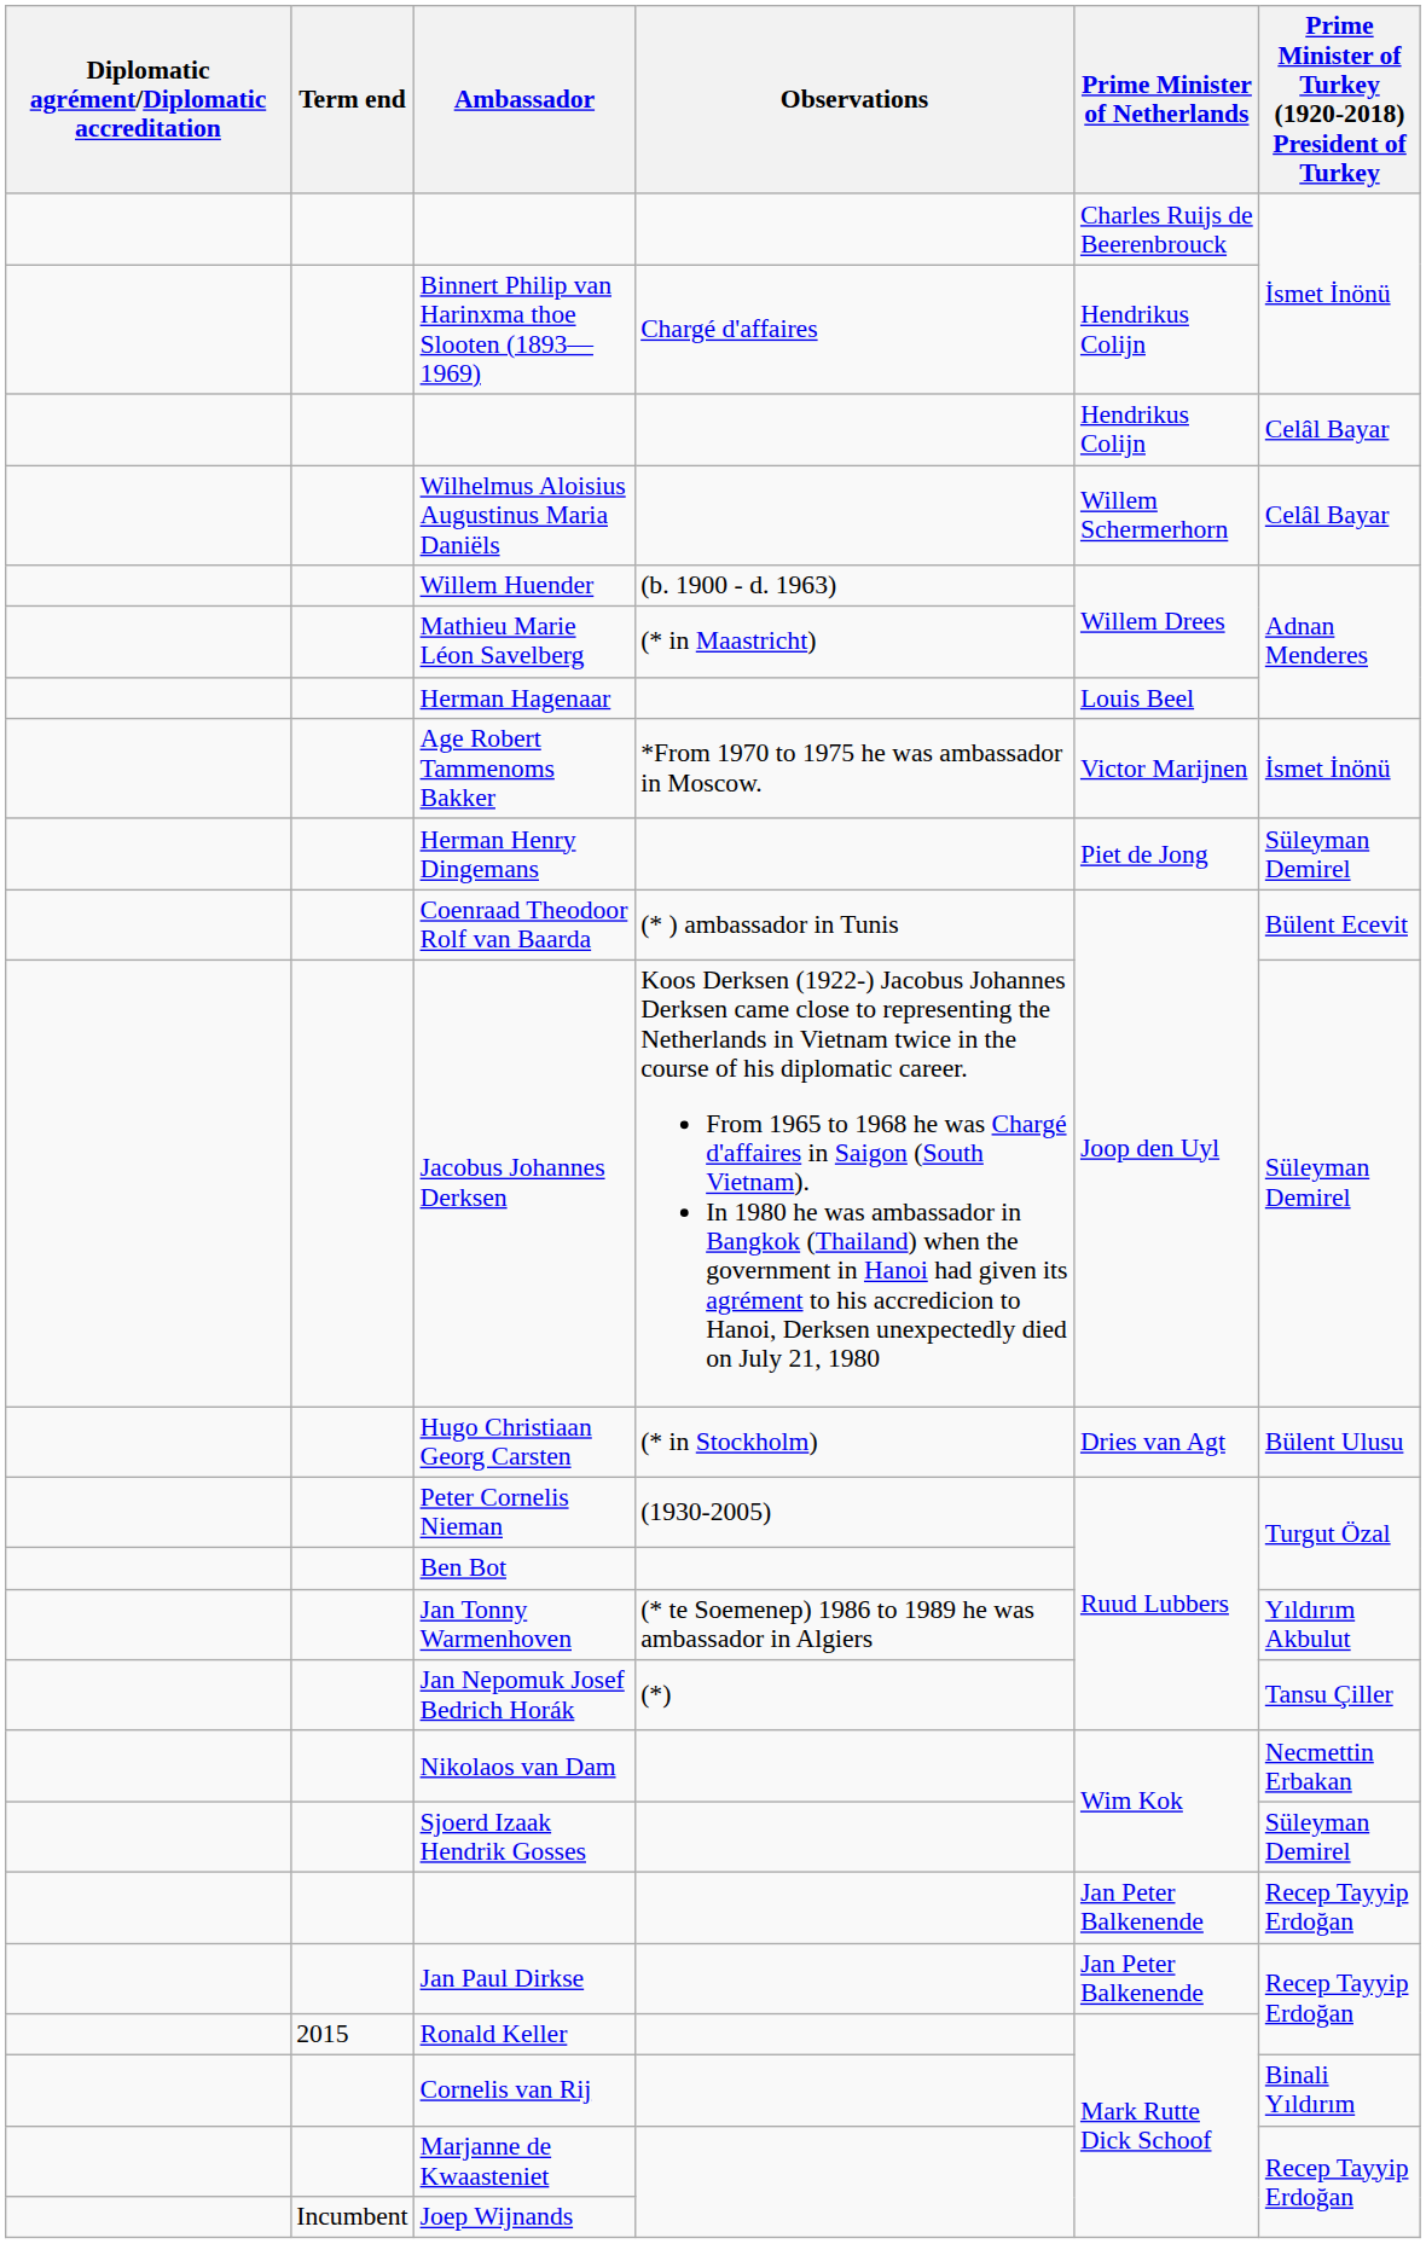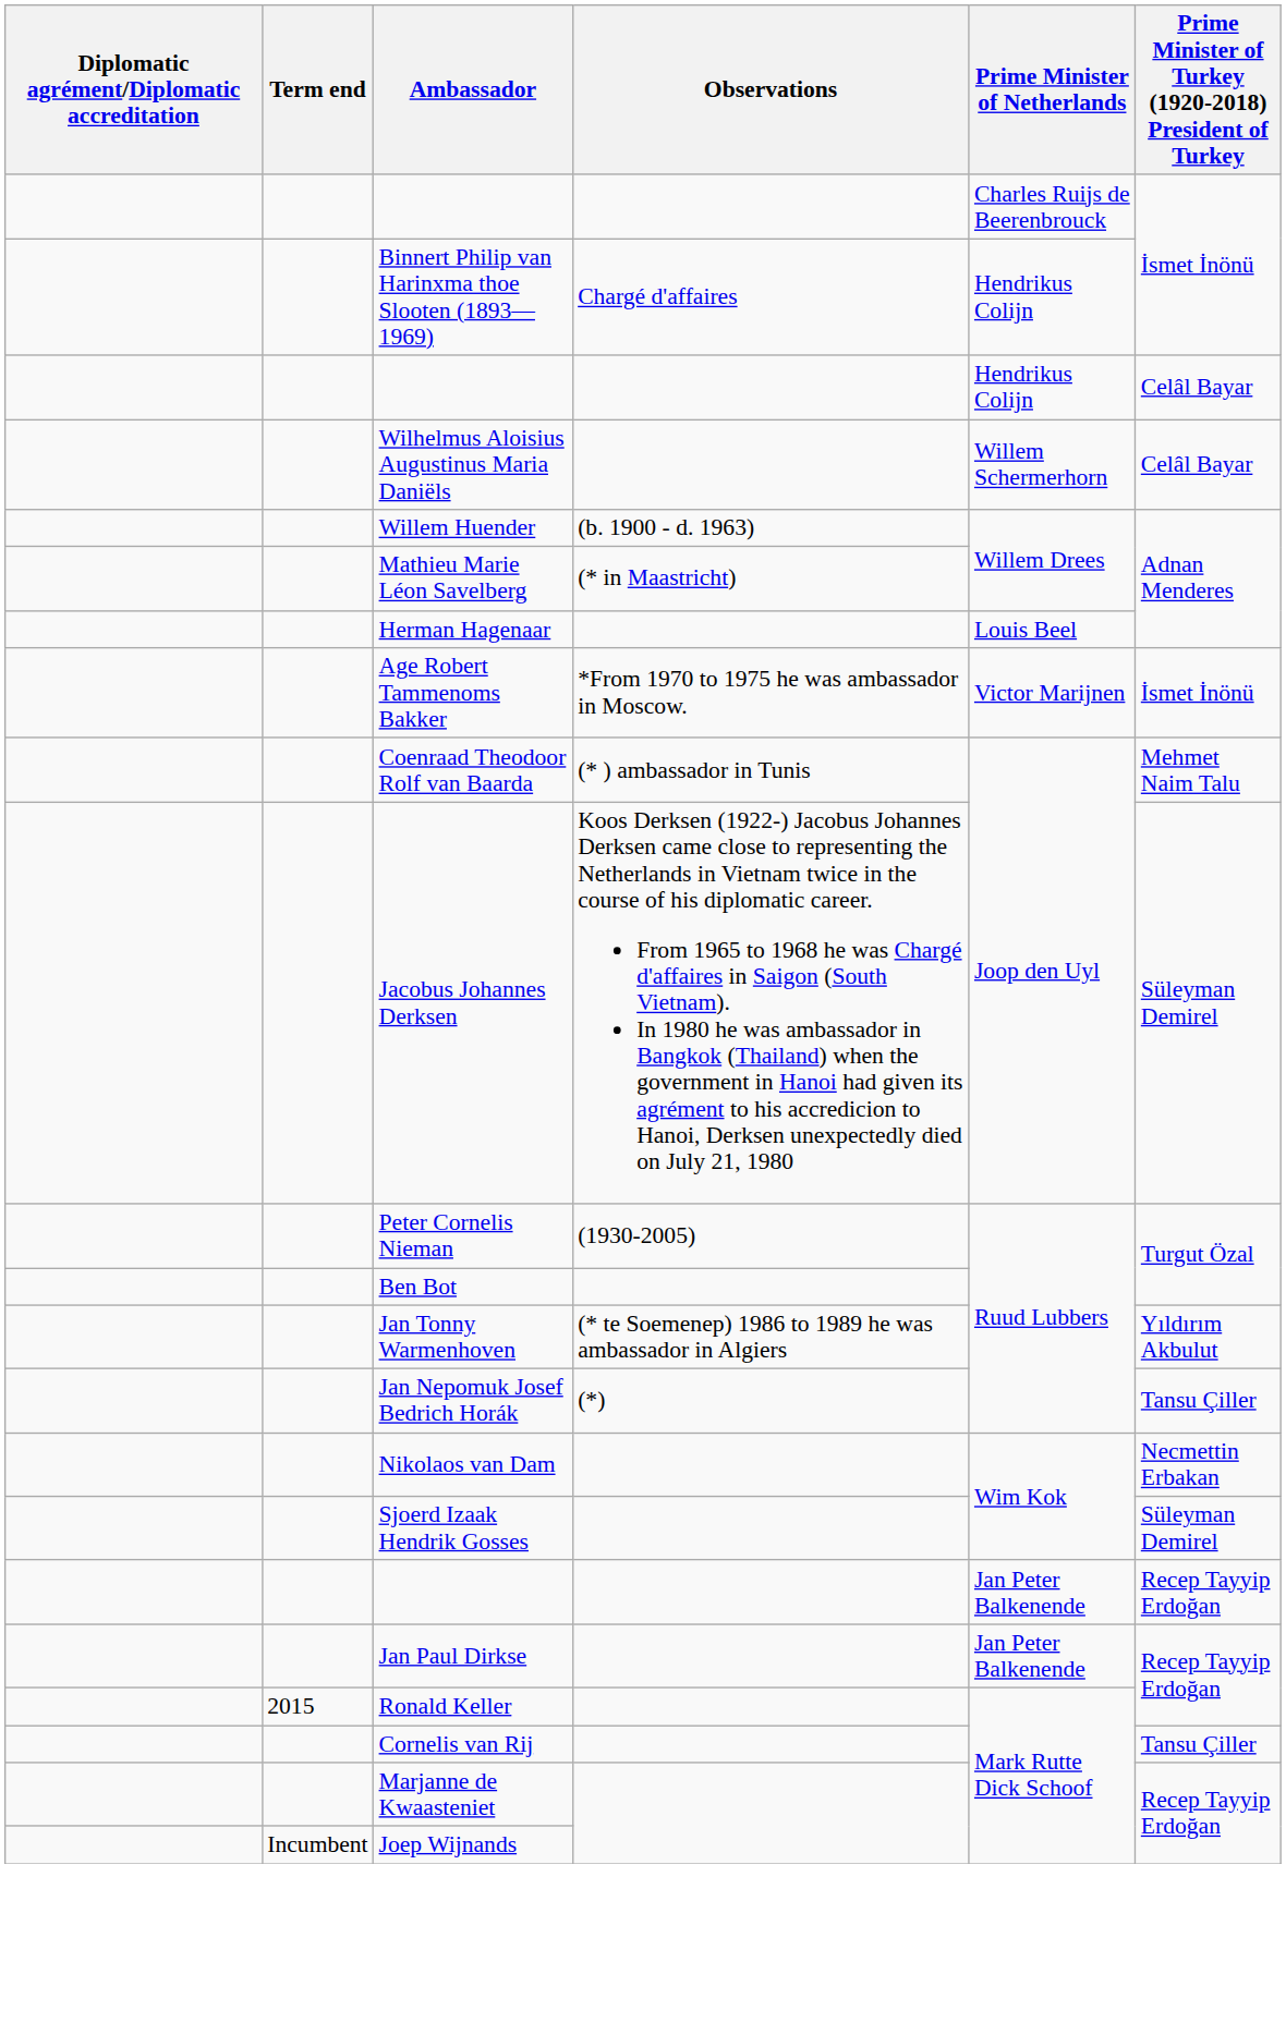- row: Herman Henry Dingemans | Piet de Jong | Süleyman Demirel
Coenraad Theodoor Rolf van Baarda | Prime Minister of Turkey (1920-2018) President of Turkey: Bülent Ecevit -> Mehmet Naim Talu
- row: Hugo Christiaan Georg Carsten | (* in Stockholm) | Dries van Agt | Bülent Ulusu
Cornelis van Rij | Prime Minister of Turkey (1920-2018) President of Turkey: Binali Yıldırım -> Tansu Çiller
